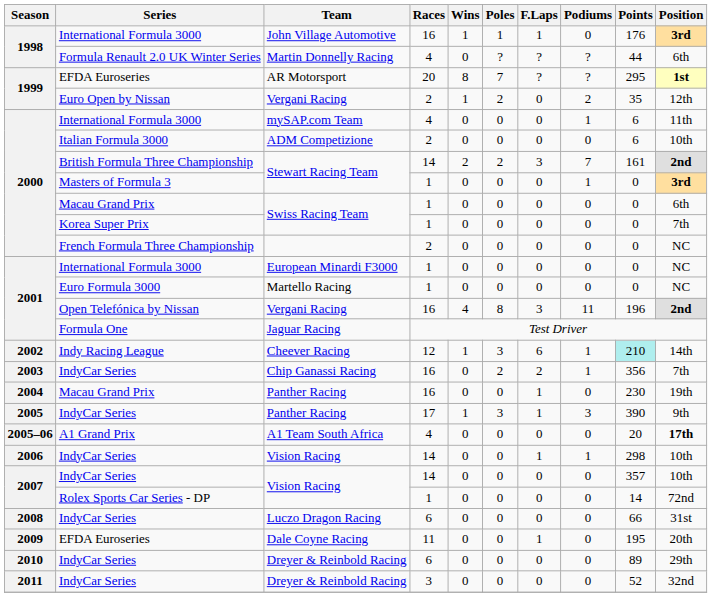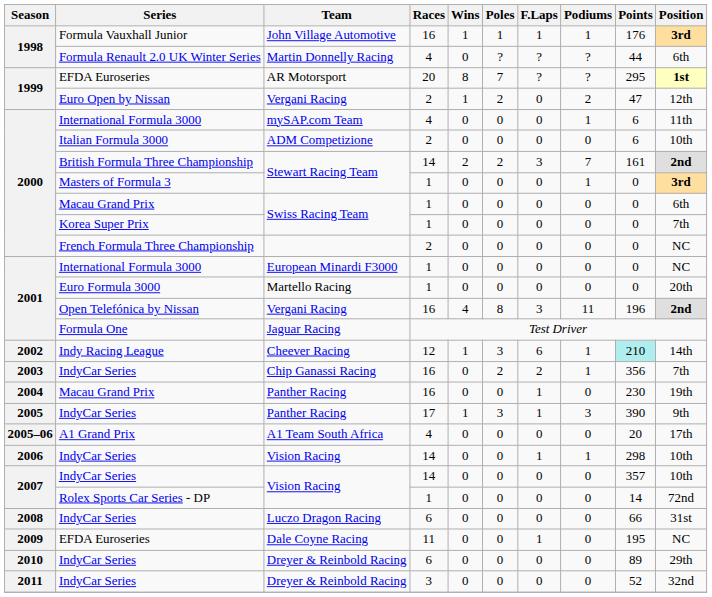John Village Automotive | Series: International Formula 3000 -> Formula Vauxhall Junior
John Village Automotive | Podiums: 0 -> 1
Vergani Racing / 2 | Points: 35 -> 47
Martello Racing | Position: NC -> 20th
A1 Team South Africa | Position: bold -> normal
Dale Coyne Racing | Position: 20th -> NC
